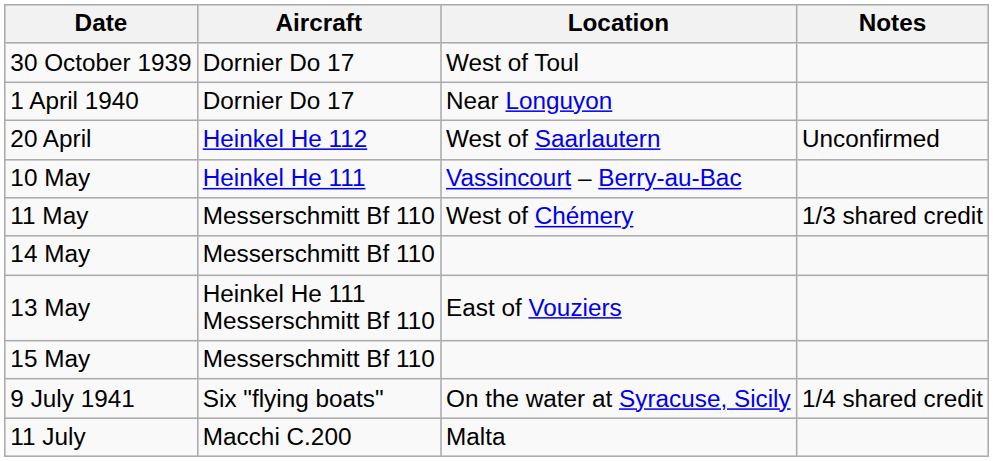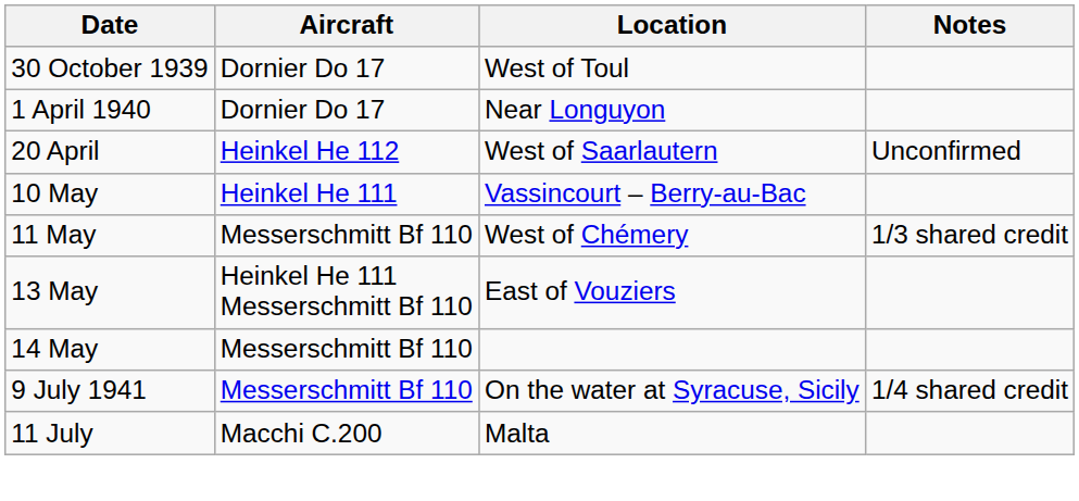rows swapped: 13 May <-> 14 May
- row: 15 May | Messerschmitt Bf 110
9 July 1941 | Aircraft: Six "flying boats" -> Messerschmitt Bf 110
